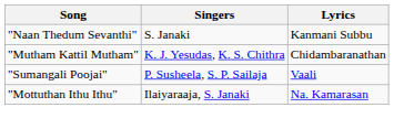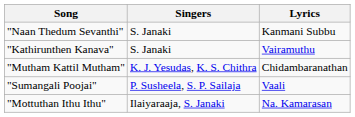+ row: "Kathirunthen Kanava" | S. Janaki | Vairamuthu
